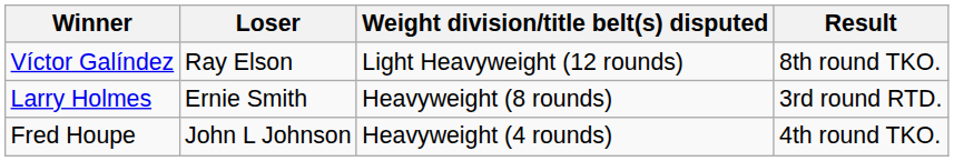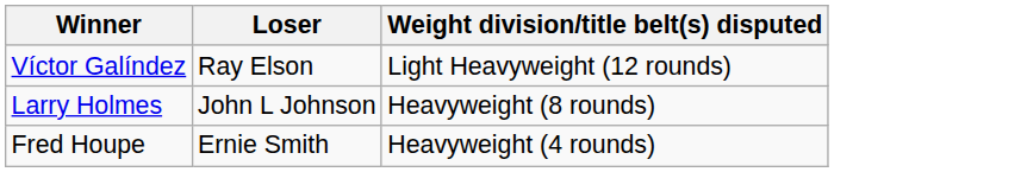- column: Result | 8th round TKO. | 3rd round RTD. | 4th round TKO.
Larry Holmes | Loser: Ernie Smith -> John L Johnson
Fred Houpe | Loser: John L Johnson -> Ernie Smith
